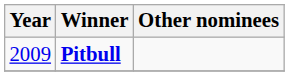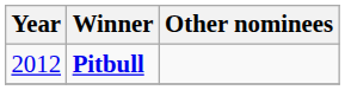Pitbull | Year: 2009 -> 2012
